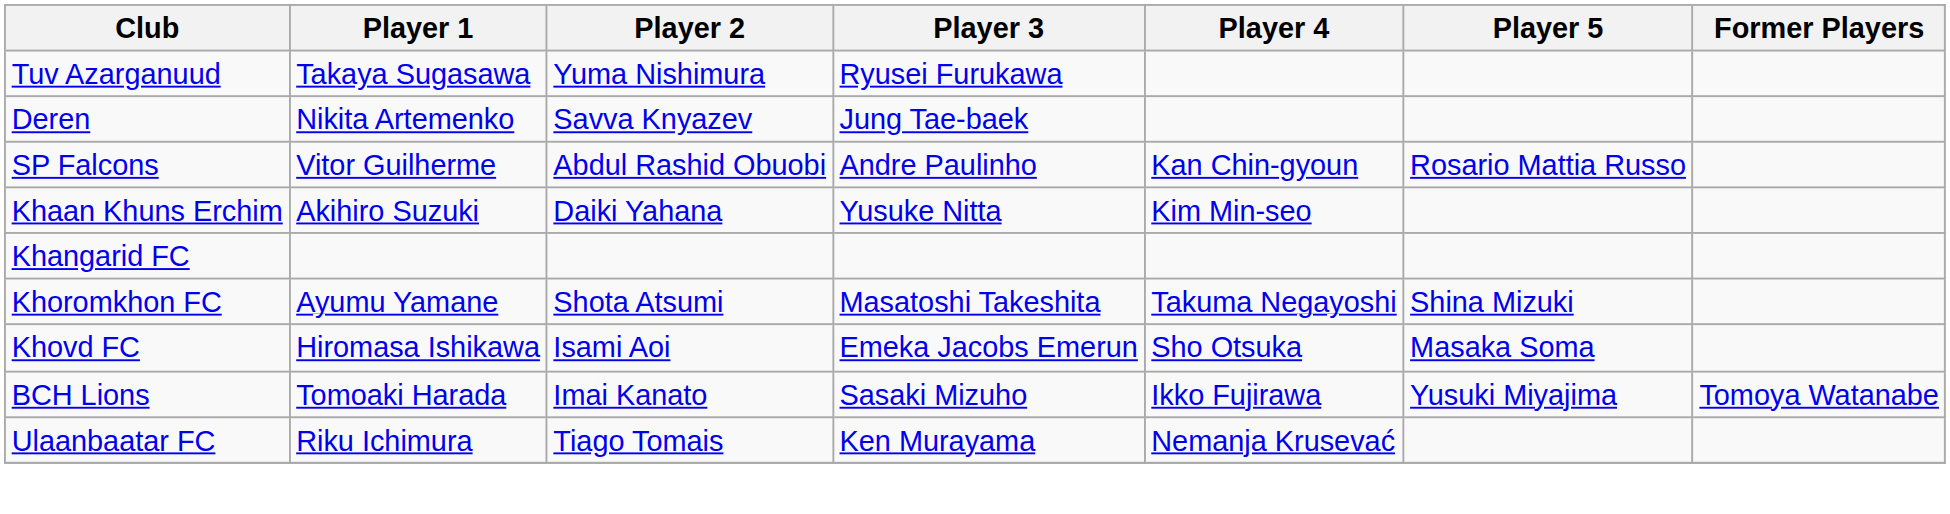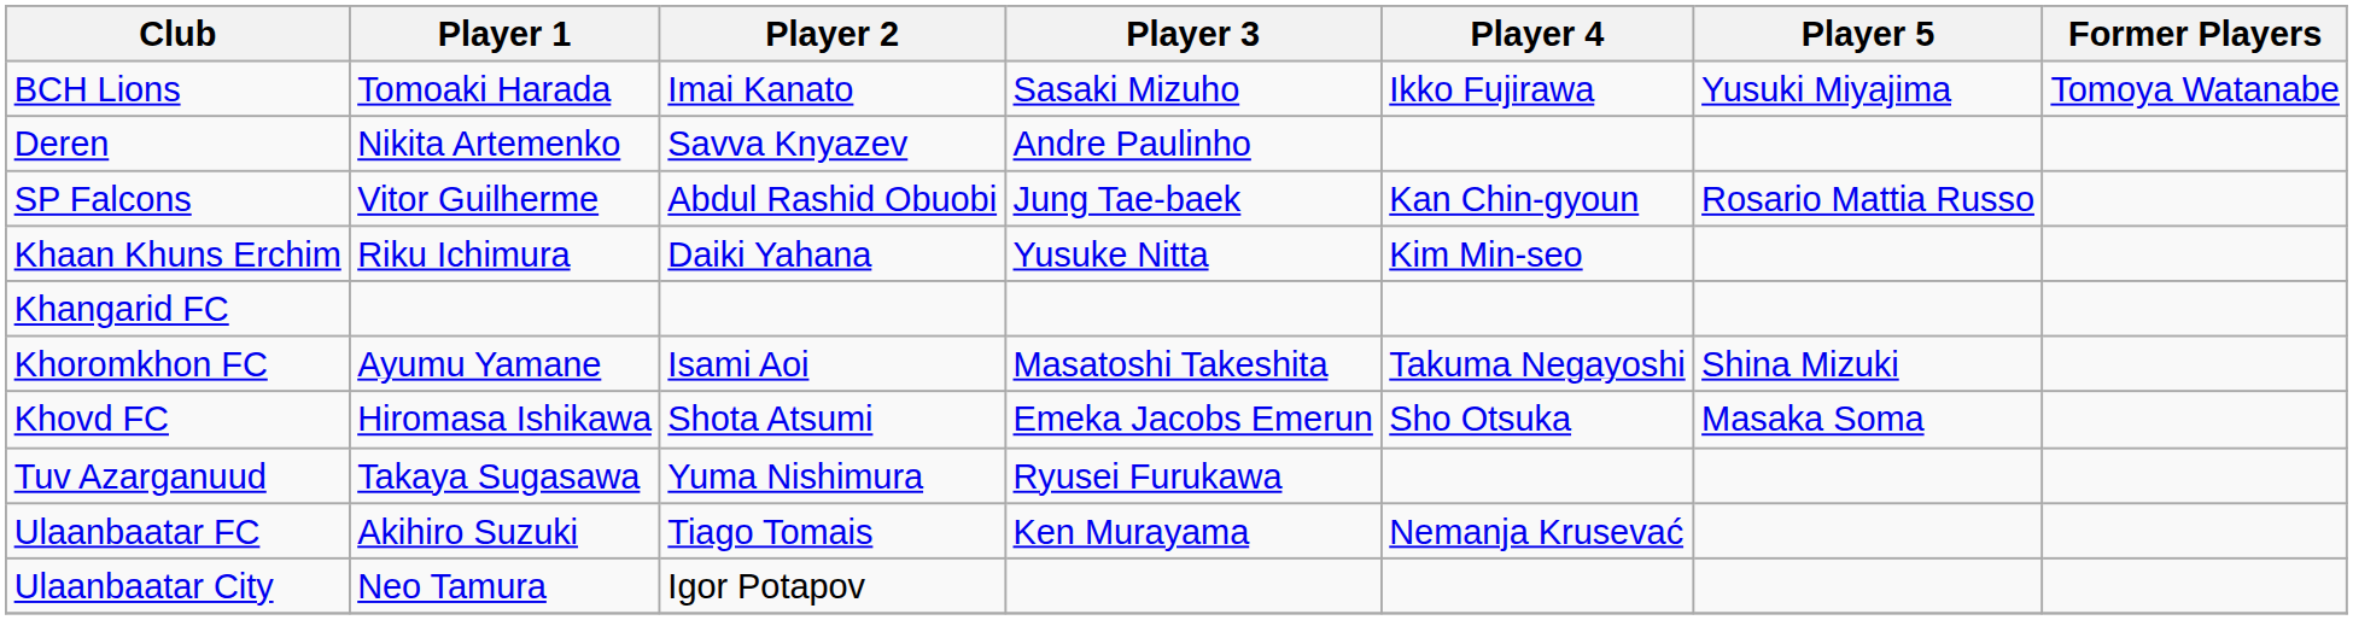rows swapped: BCH Lions <-> Tuv Azarganuud
Deren | Player 3: Jung Tae-baek -> Andre Paulinho
SP Falcons | Player 3: Andre Paulinho -> Jung Tae-baek
Khaan Khuns Erchim | Player 1: Akihiro Suzuki -> Riku Ichimura
Khoromkhon FC | Player 2: Shota Atsumi -> Isami Aoi
Khovd FC | Player 2: Isami Aoi -> Shota Atsumi
Ulaanbaatar FC | Player 1: Riku Ichimura -> Akihiro Suzuki
+ row: Ulaanbaatar City | Neo Tamura | Igor Potapov
